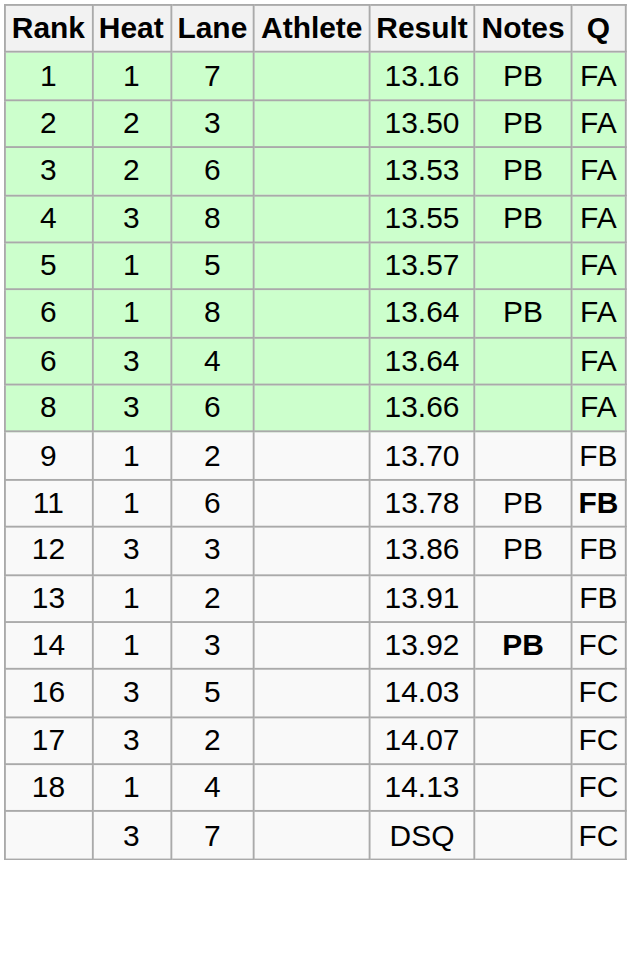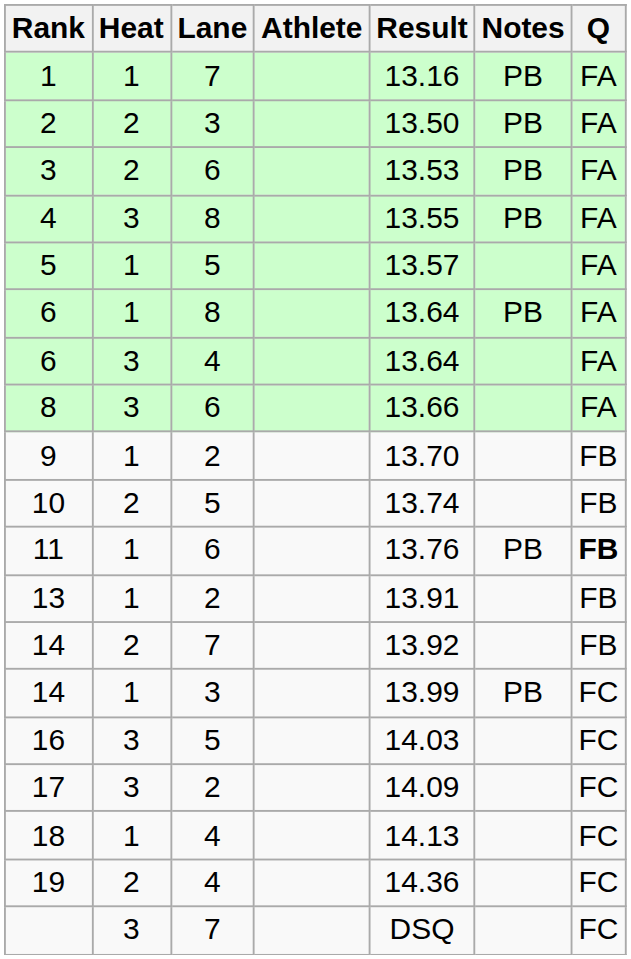+ row: 10 | 2 | 5 | 13.74 | FB
11 | Result: 13.78 -> 13.76
- row: 12 | 3 | 3 | 13.86 | PB | FB
+ row: 14 | 2 | 7 | 13.92 | FB
14 / 3 | Result: 13.92 -> 13.99
14 / 3 | Notes: bold -> normal
17 | Result: 14.07 -> 14.09
+ row: 19 | 2 | 4 | 14.36 | FC
